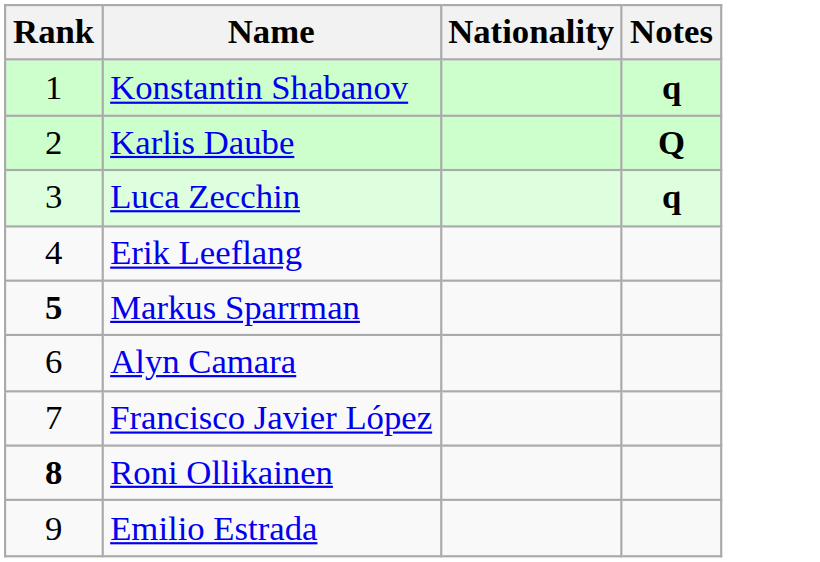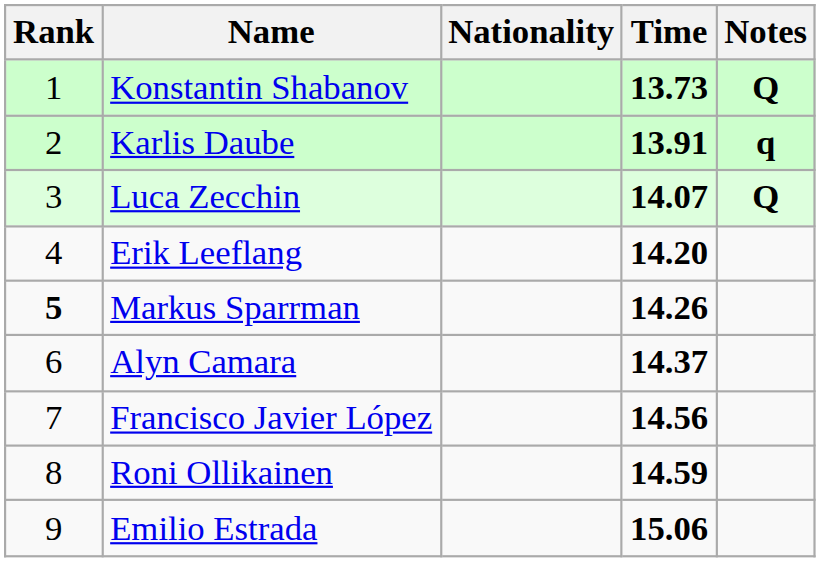+ column: Time | 13.73 | 13.91 | 14.07 | 14.20 | 14.26 | 14.37 | 14.56 | 14.59 | 15.06
Konstantin Shabanov | Notes: q -> Q
Karlis Daube | Notes: Q -> q
Luca Zecchin | Notes: q -> Q
Roni Ollikainen | Rank: bold -> normal
